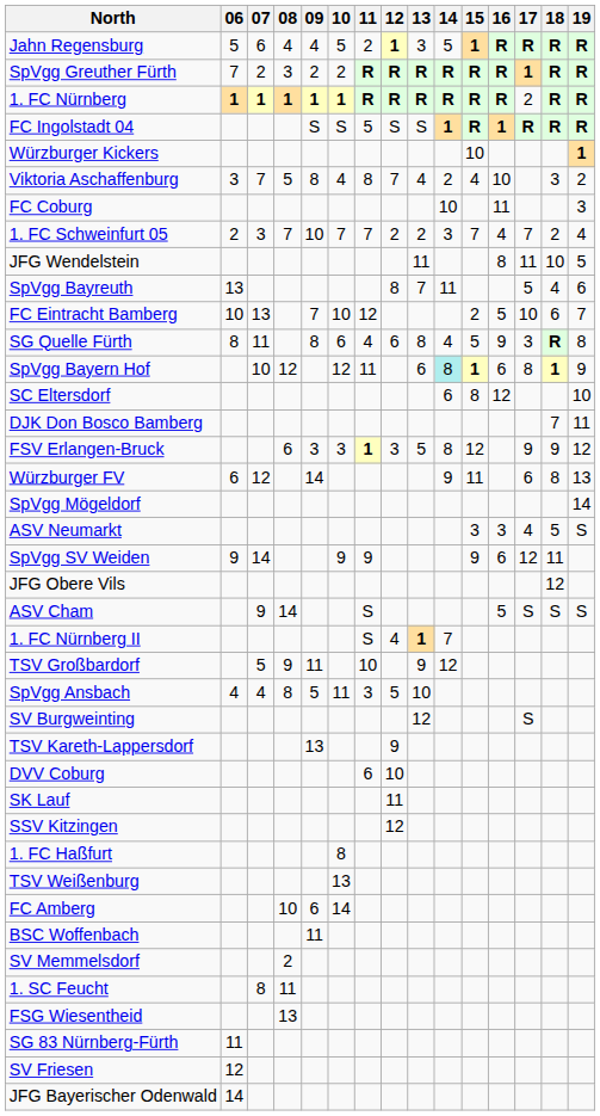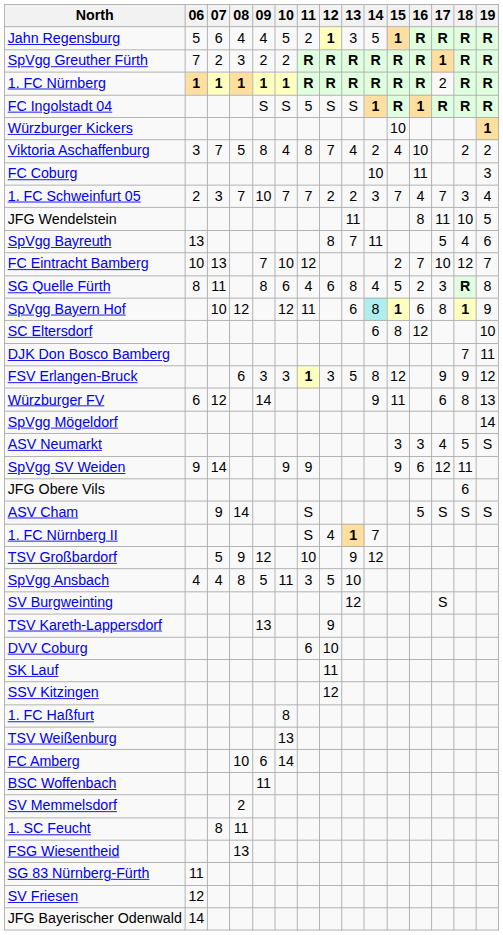Viktoria Aschaffenburg | 18: 3 -> 2
1. FC Schweinfurt 05 | 18: 2 -> 3
FC Eintracht Bamberg | 16: 5 -> 7
FC Eintracht Bamberg | 18: 6 -> 12
SG Quelle Fürth | 16: 9 -> 2
JFG Obere Vils | 18: 12 -> 6
TSV Großbardorf | 09: 11 -> 12
